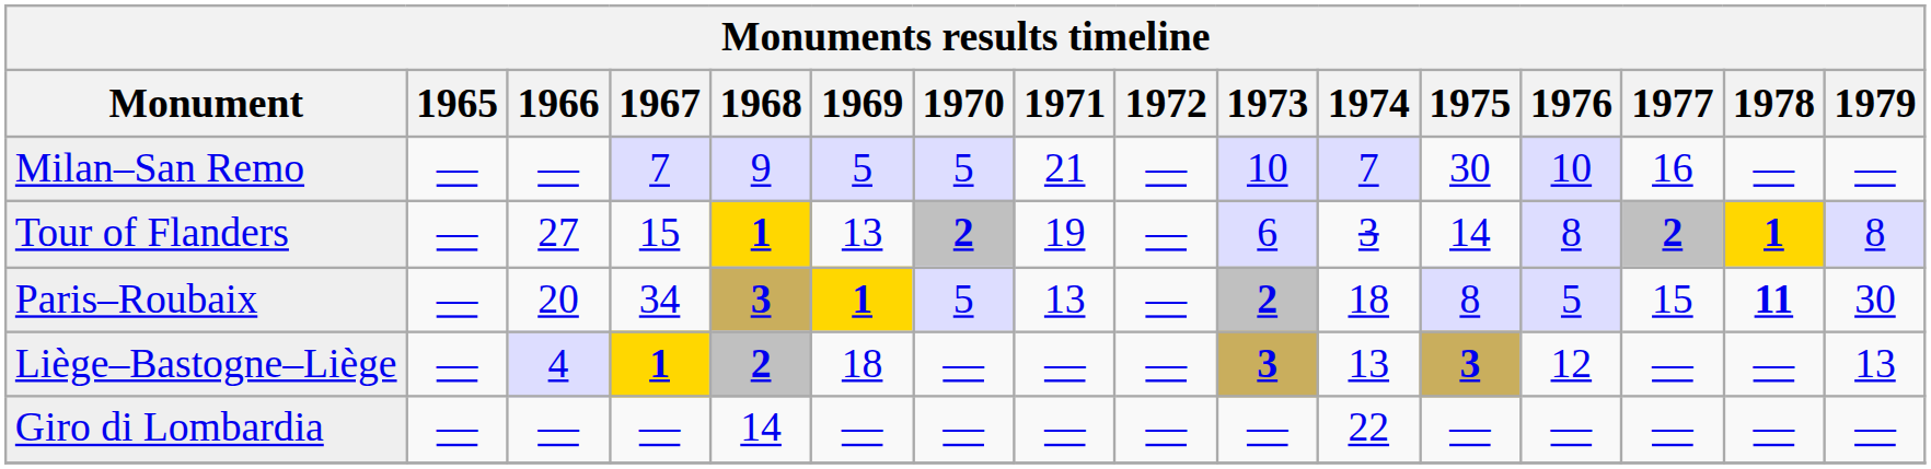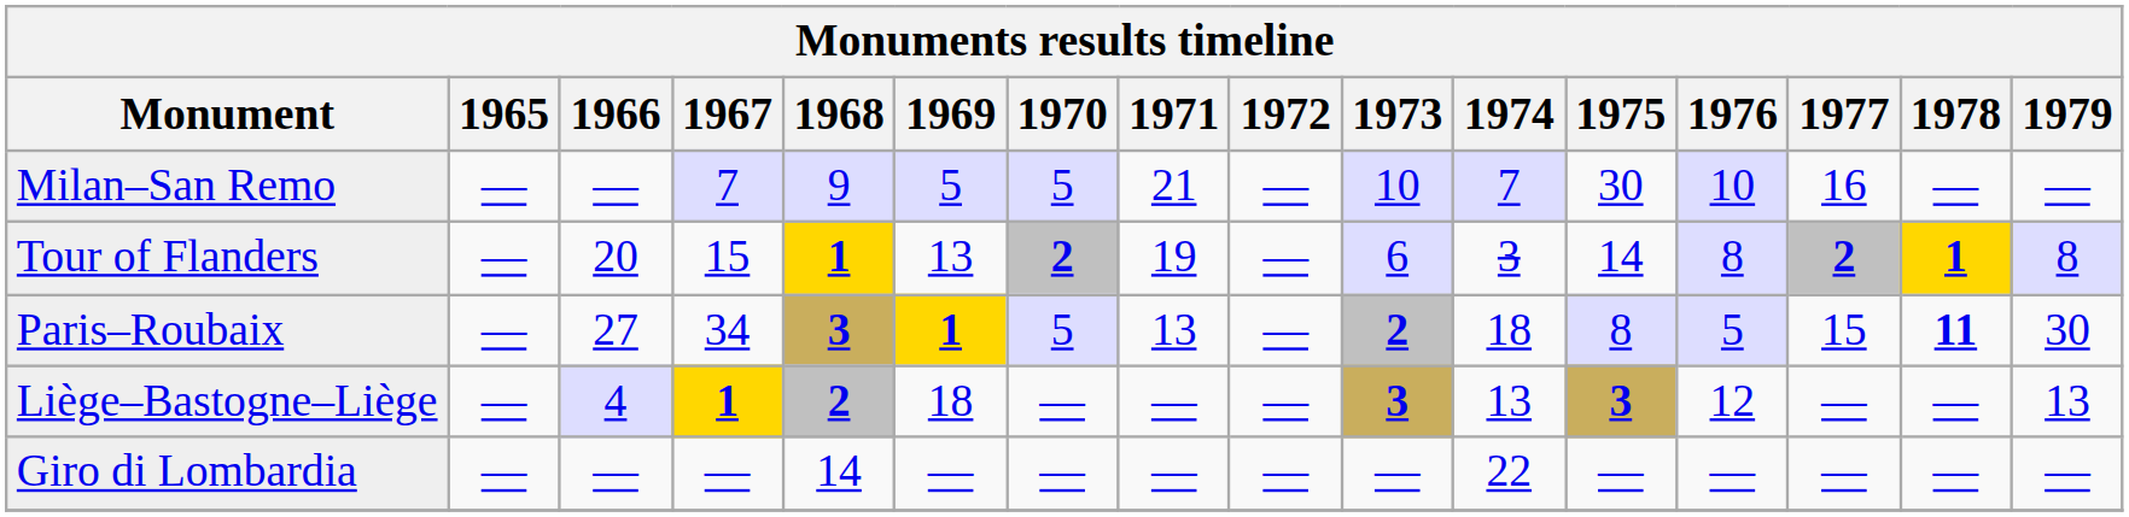Tour of Flanders | 1966: 27 -> 20
Paris–Roubaix | 1966: 20 -> 27
